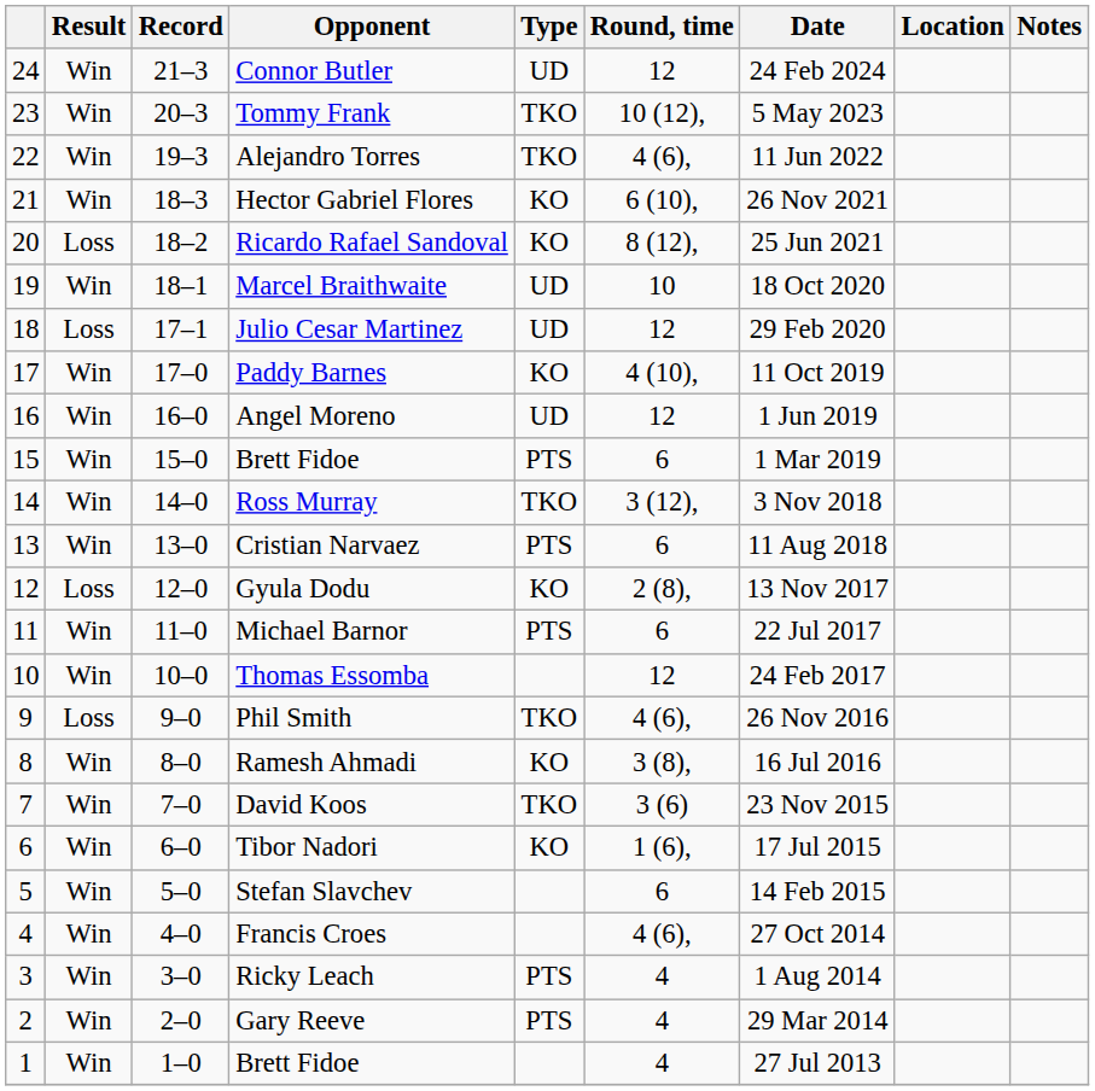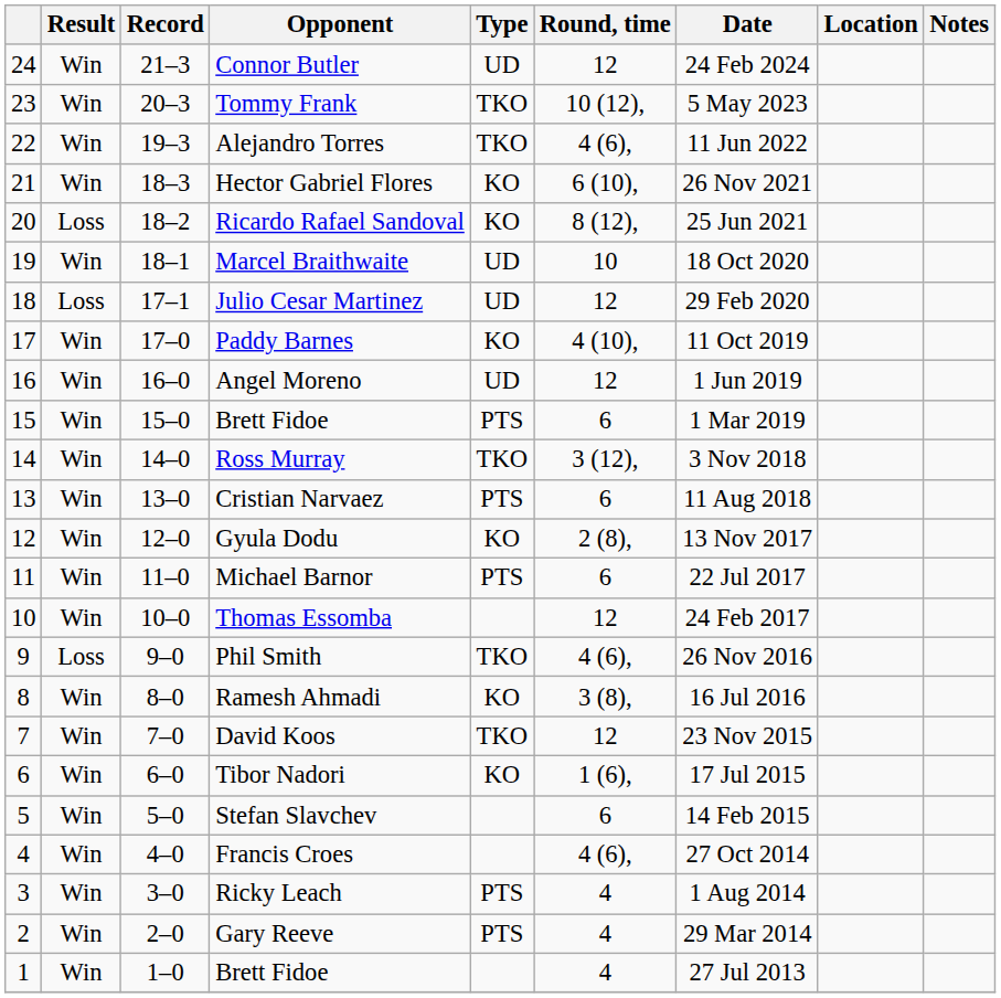Gyula Dodu | Result: Loss -> Win
David Koos | Round, time: 3 (6) -> 12
